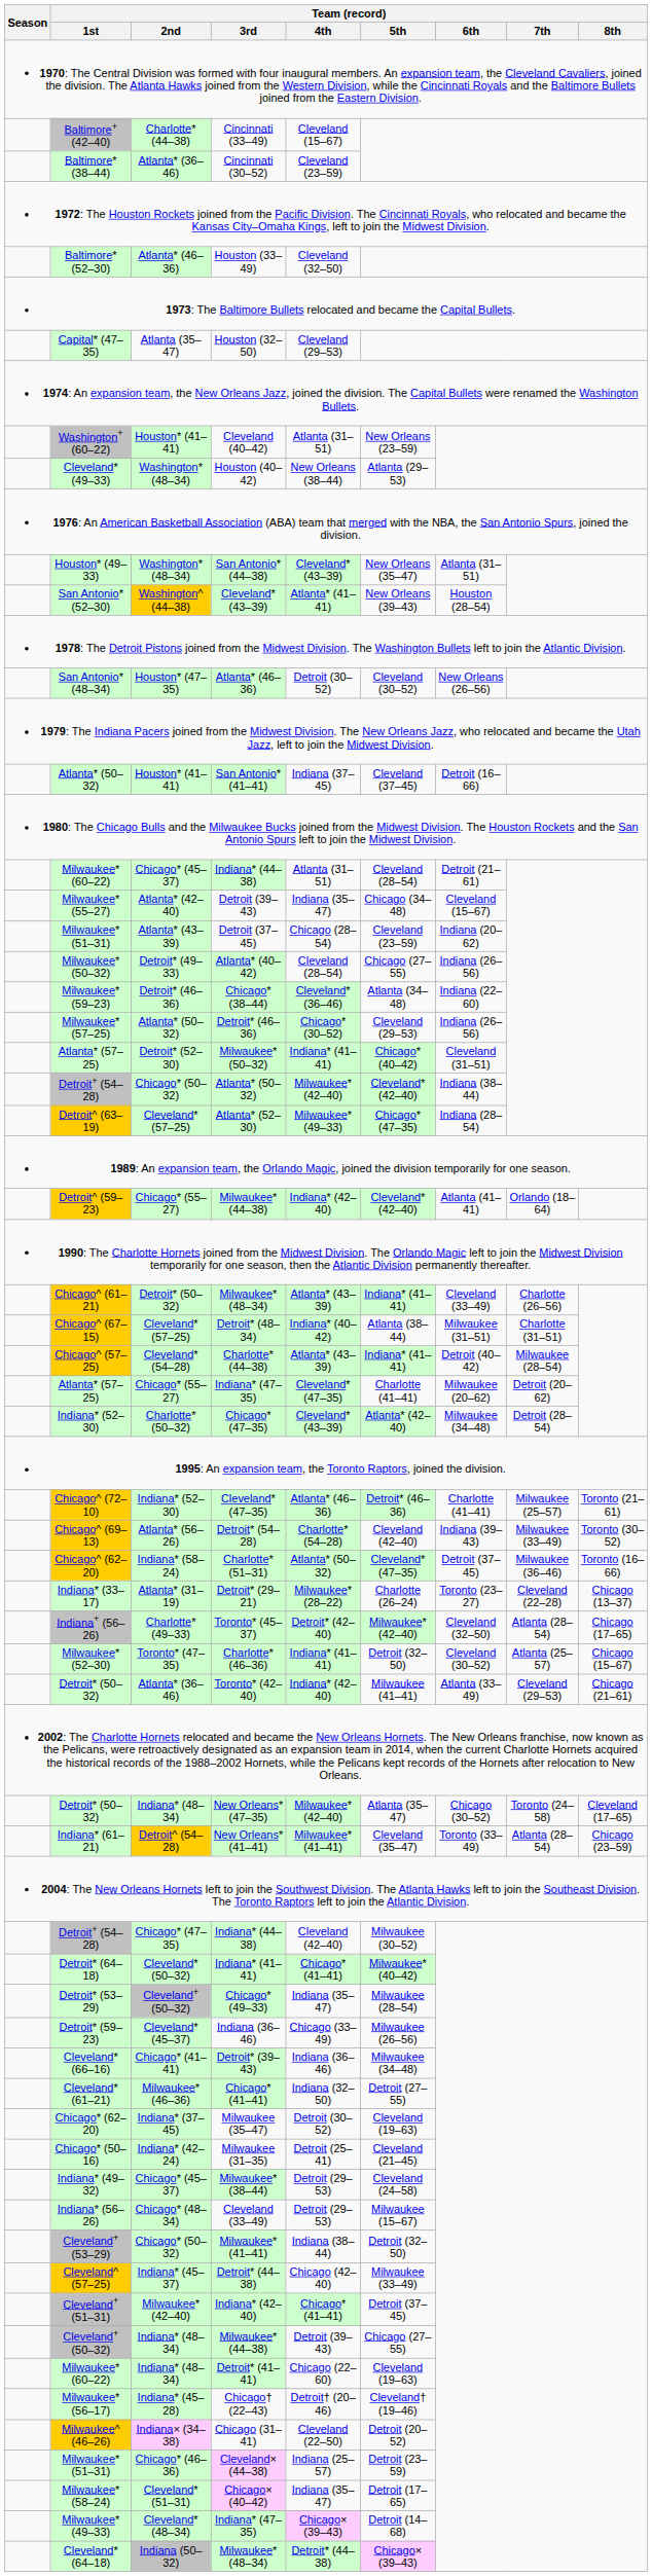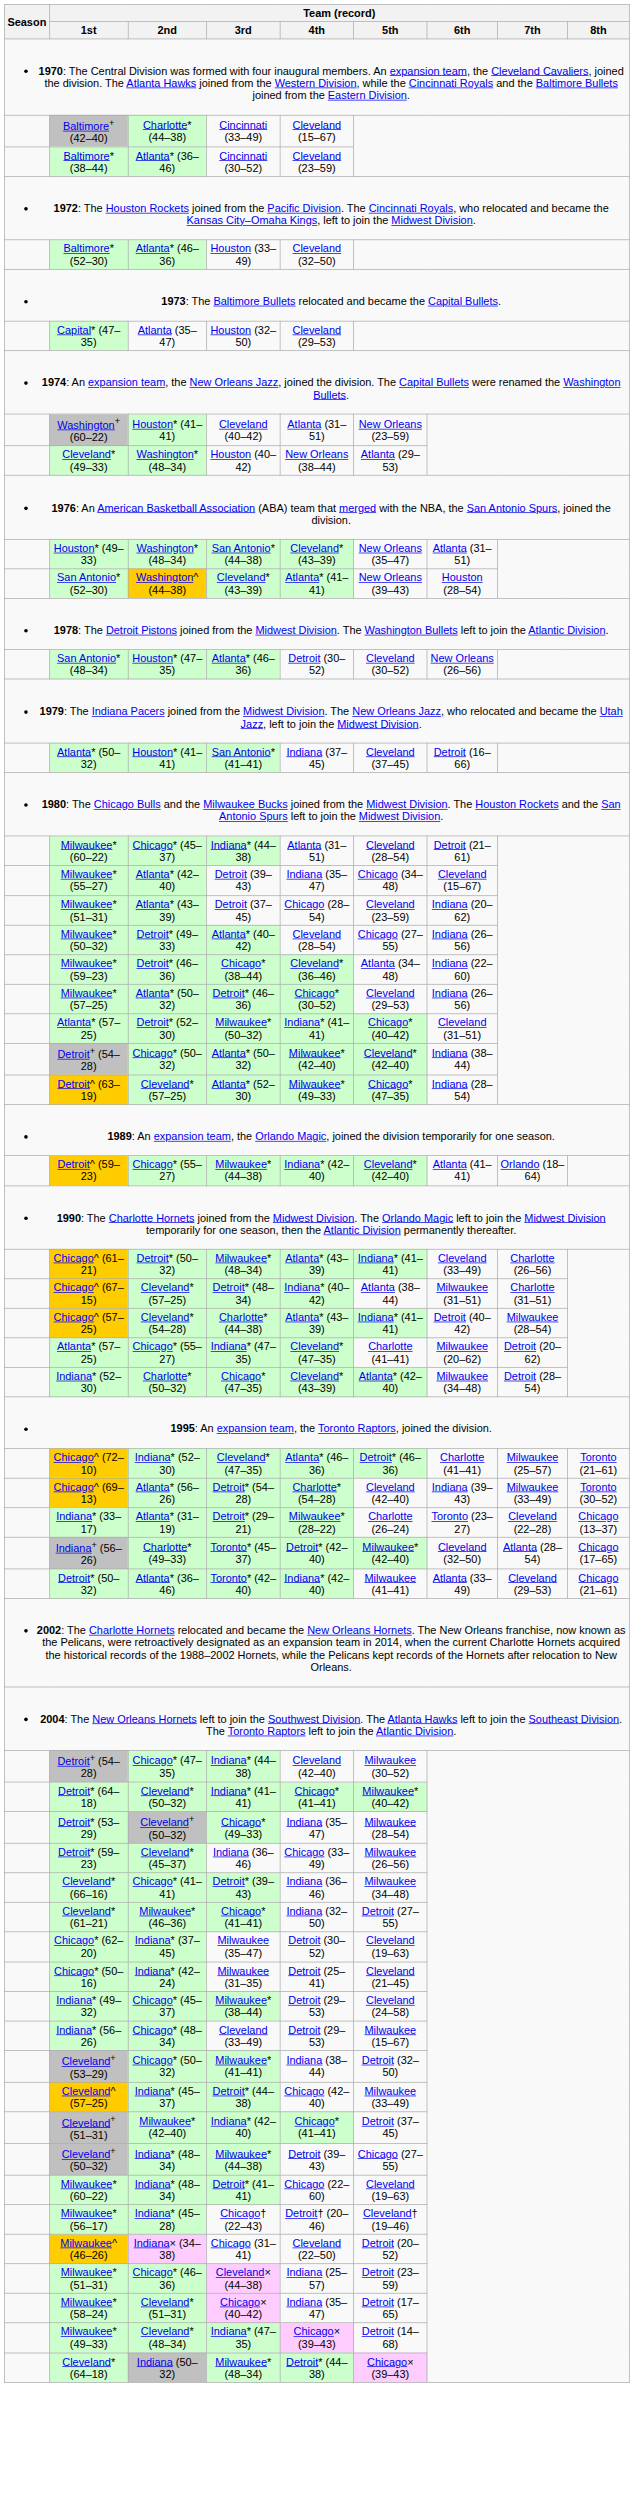- row: Chicago^ (62–20) | Indiana* (58–24) | Charlotte* (51–31) | Atlanta* (50–32) | Cleveland* (47–35) | Detroit (37–45) | Milwaukee (36–46) | Toronto (16–66)
- row: Milwaukee* (52–30) | Toronto* (47–35) | Charlotte* (46–36) | Indiana* (41–41) | Detroit (32–50) | Cleveland (30–52) | Atlanta (25–57) | Chicago (15–67)
- row: Detroit* (50–32) | Indiana* (48–34) | New Orleans* (47–35) | Milwaukee* (42–40) | Atlanta (35–47) | Chicago (30–52) | Toronto (24–58) | Cleveland (17–65)
- row: Indiana* (61–21) | Detroit^ (54–28) | New Orleans* (41–41) | Milwaukee* (41–41) | Cleveland (35–47) | Toronto (33–49) | Atlanta (28–54) | Chicago (23–59)
